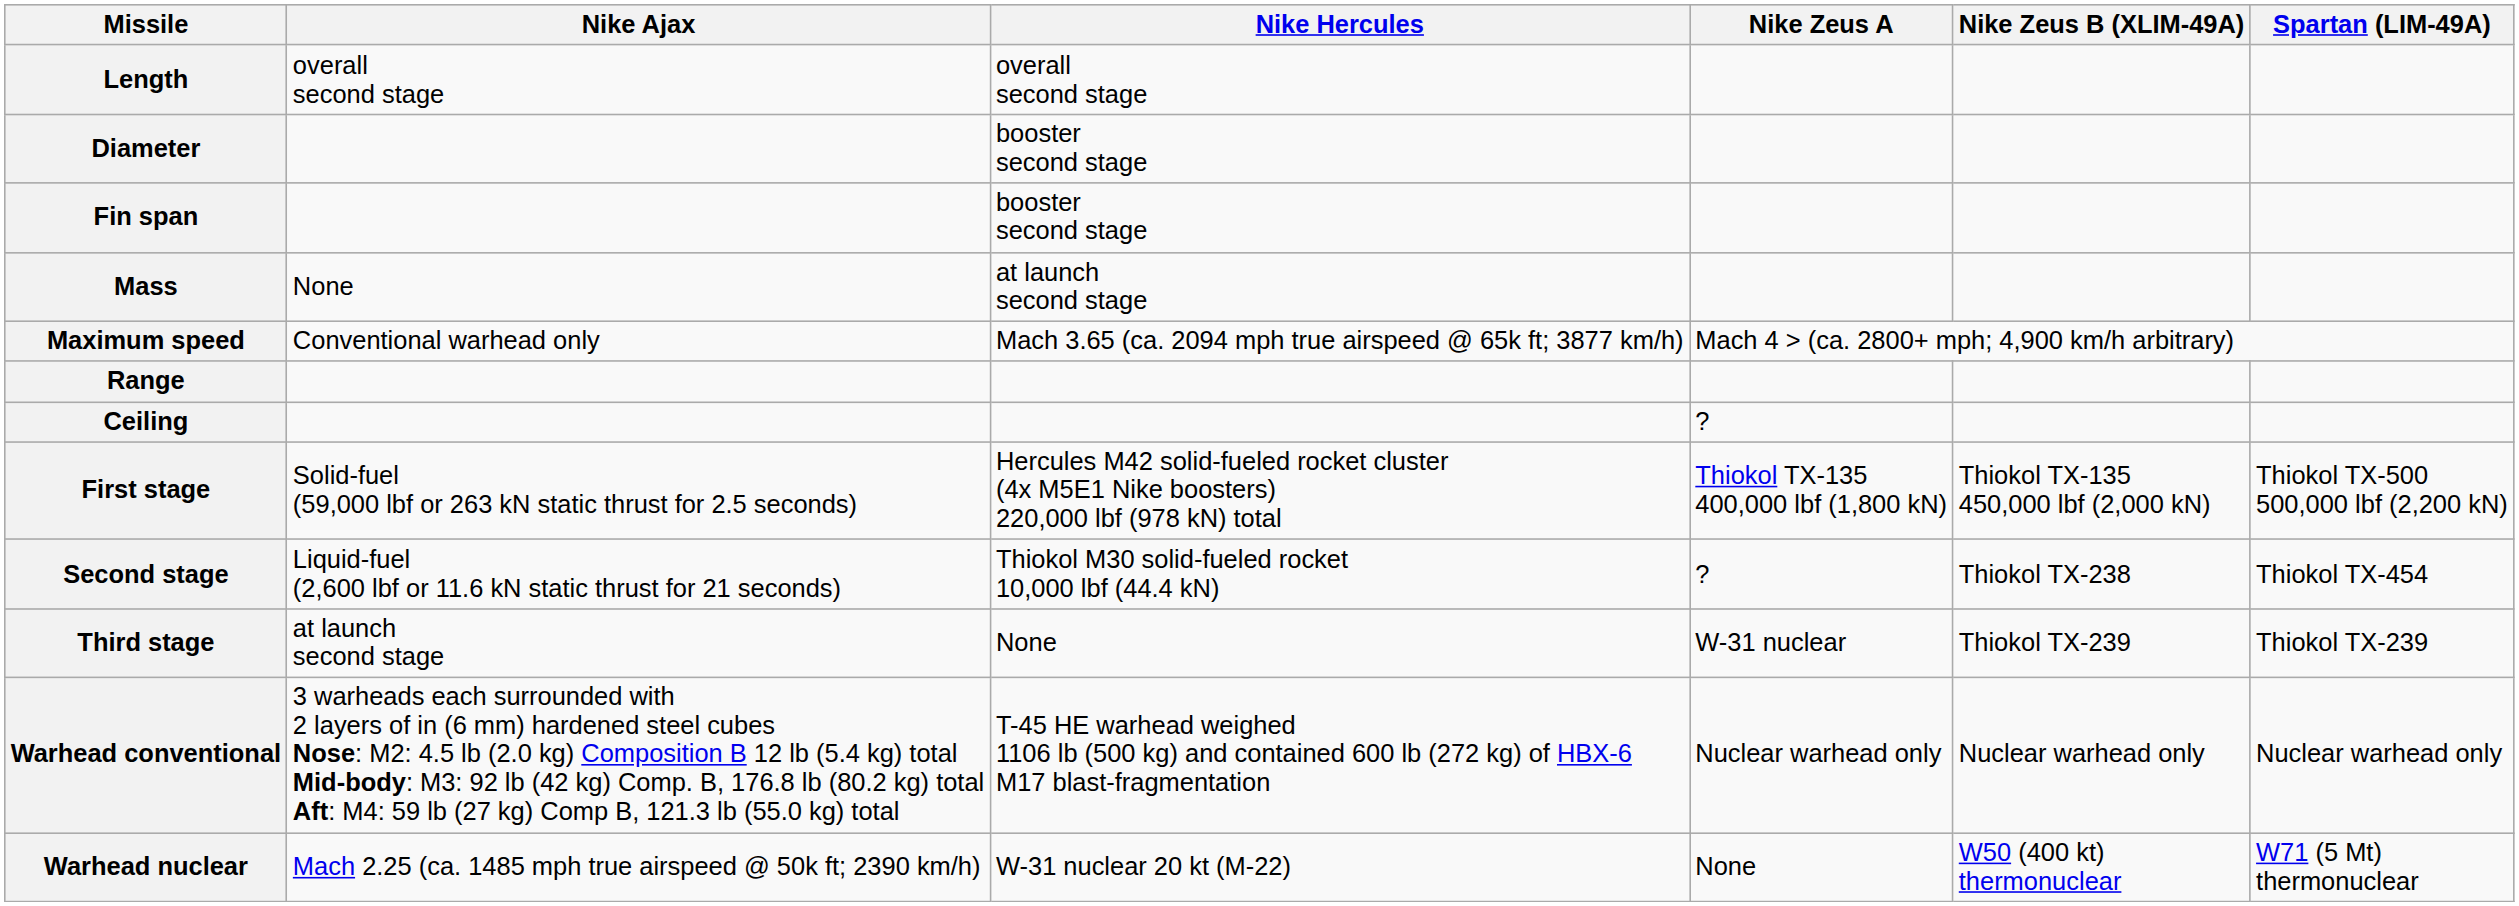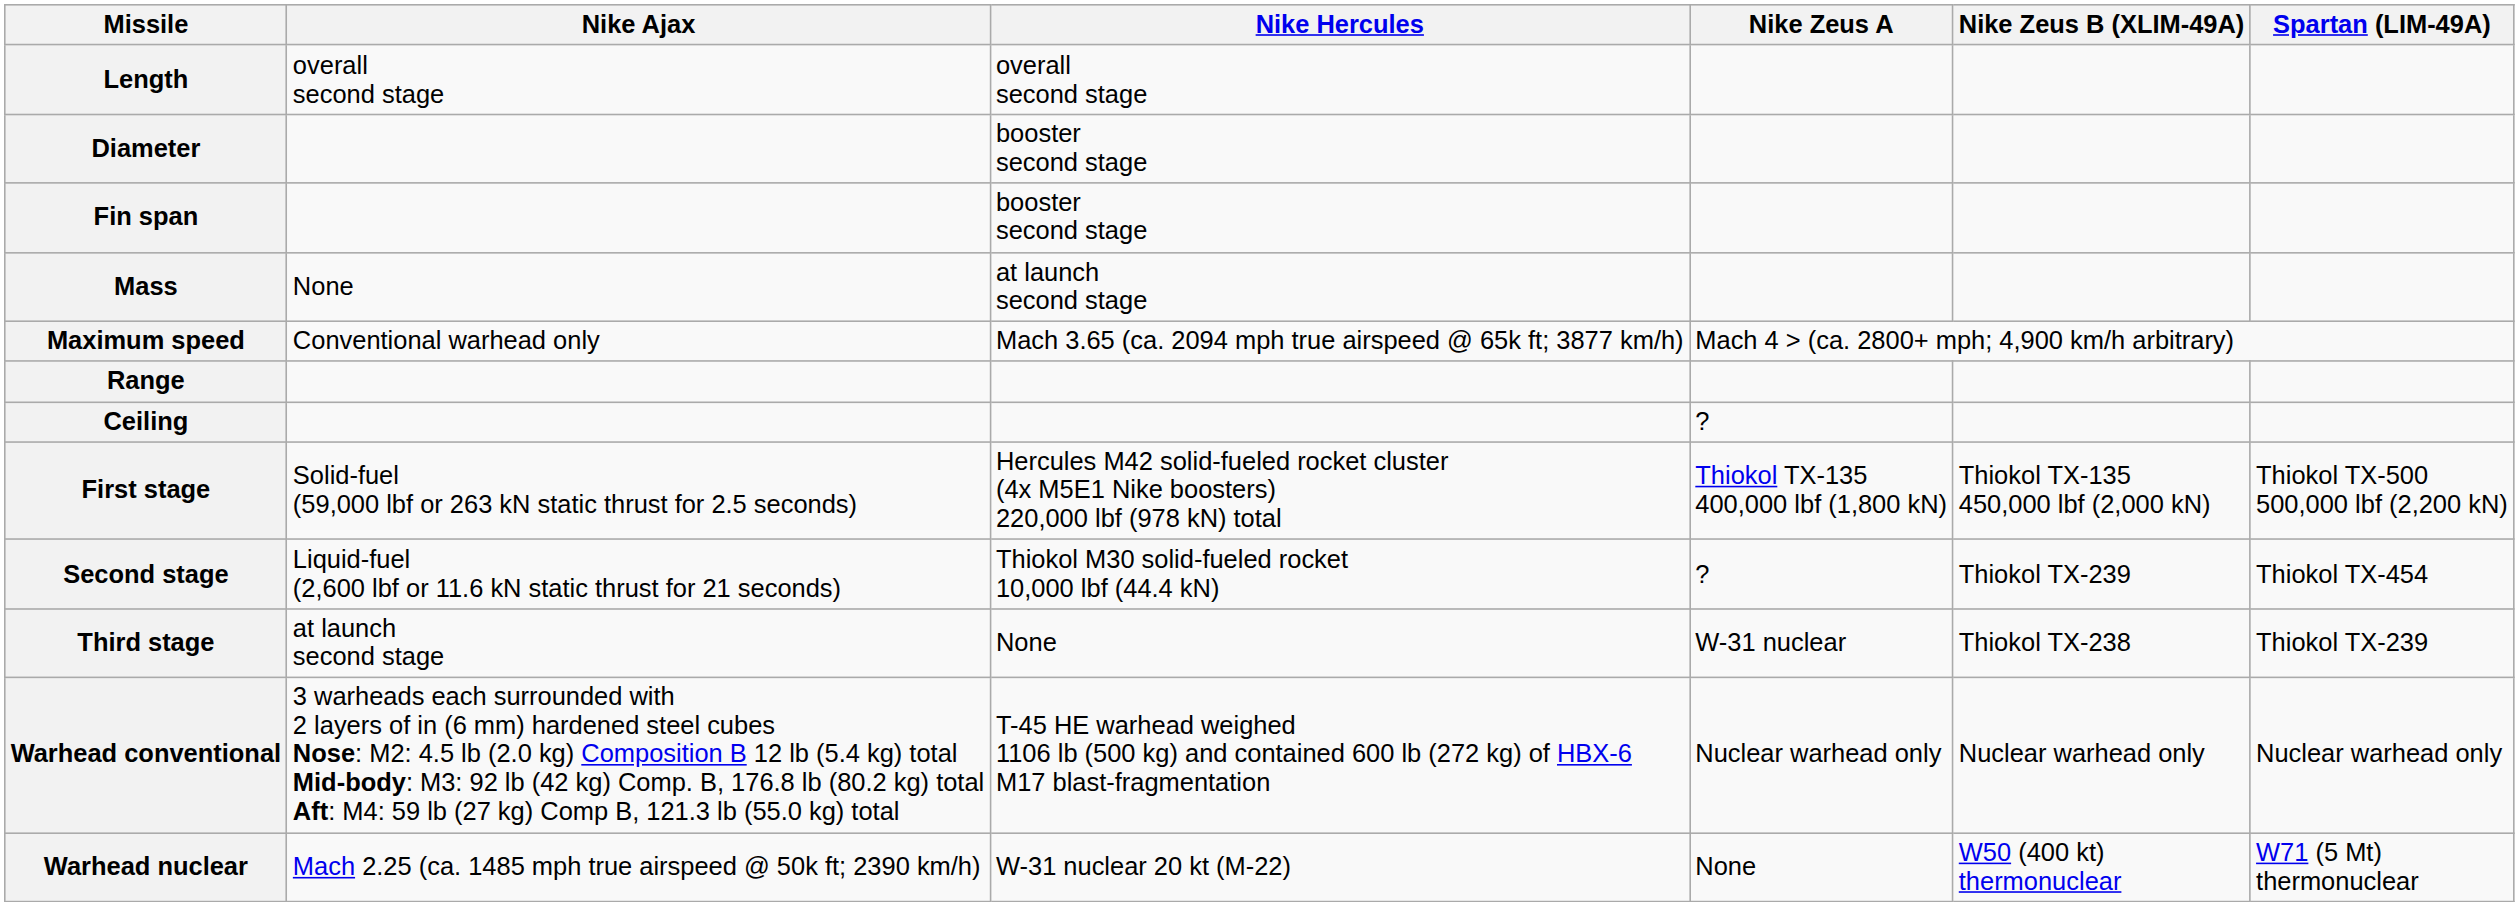Second stage | Nike Zeus B (XLIM-49A): Thiokol TX-238 -> Thiokol TX-239
Third stage | Nike Zeus B (XLIM-49A): Thiokol TX-239 -> Thiokol TX-238
